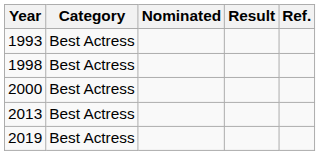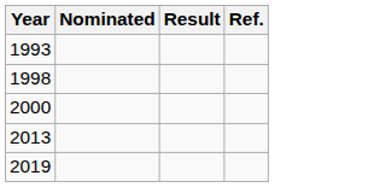- column: Category | Best Actress | Best Actress | Best Actress | Best Actress | Best Actress
